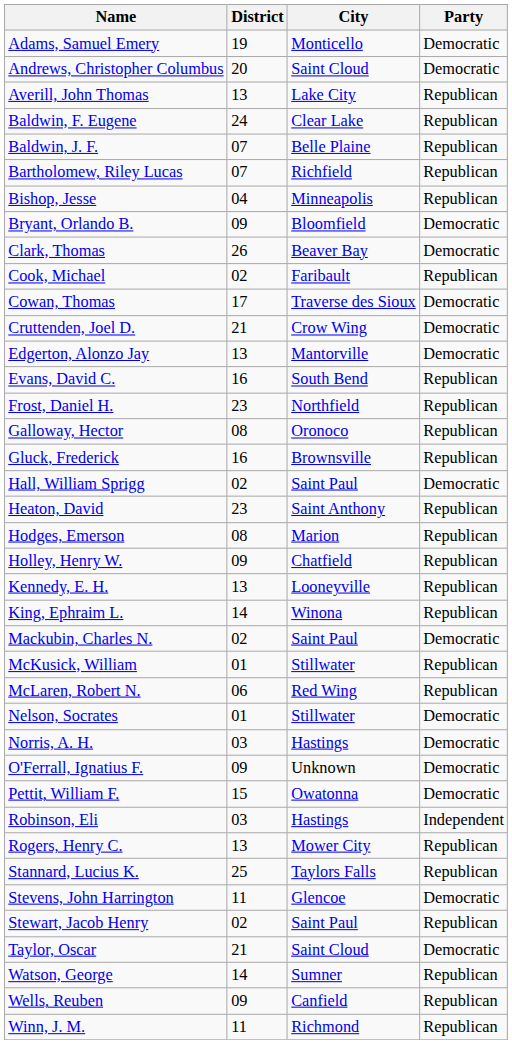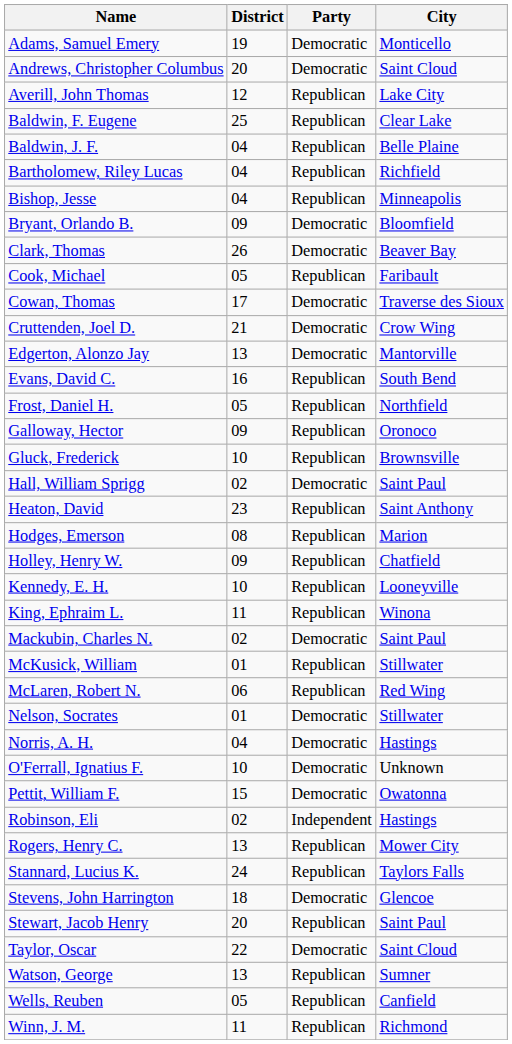columns swapped: City <-> Party
Averill, John Thomas | District: 13 -> 12
Baldwin, F. Eugene | District: 24 -> 25
Baldwin, J. F. | District: 07 -> 04
Bartholomew, Riley Lucas | District: 07 -> 04
Cook, Michael | District: 02 -> 05
Frost, Daniel H. | District: 23 -> 05
Galloway, Hector | District: 08 -> 09
Gluck, Frederick | District: 16 -> 10
Kennedy, E. H. | District: 13 -> 10
King, Ephraim L. | District: 14 -> 11
Norris, A. H. | District: 03 -> 04
O'Ferrall, Ignatius F. | District: 09 -> 10
Robinson, Eli | District: 03 -> 02
Stannard, Lucius K. | District: 25 -> 24
Stevens, John Harrington | District: 11 -> 18
Stewart, Jacob Henry | District: 02 -> 20
Taylor, Oscar | District: 21 -> 22
Watson, George | District: 14 -> 13
Wells, Reuben | District: 09 -> 05
